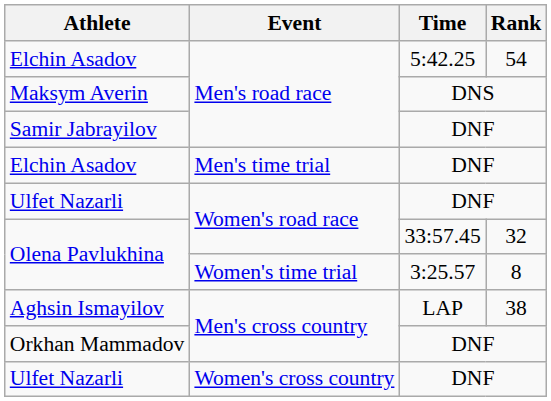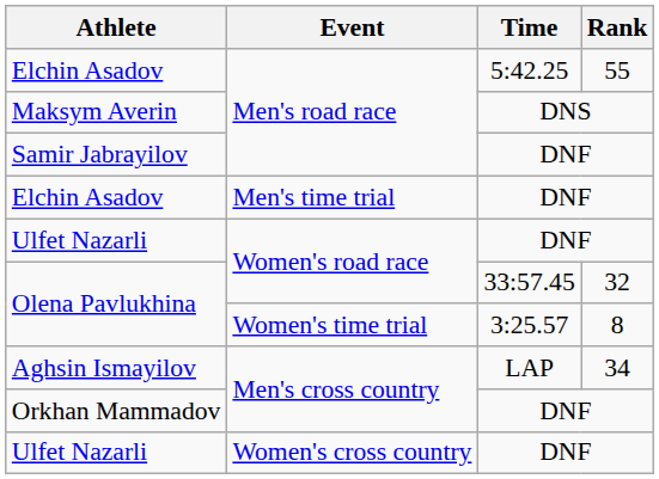Elchin Asadov / Men's road race | Rank: 54 -> 55
Aghsin Ismayilov | Rank: 38 -> 34
